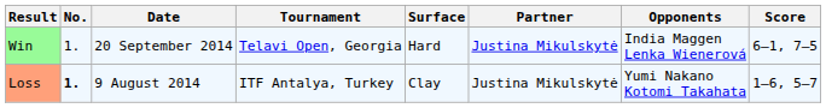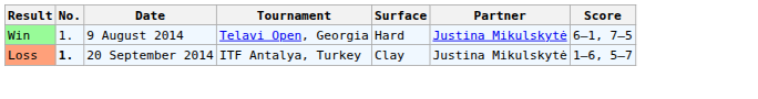- column: Opponents | India Maggen Lenka Wienerová | Yumi Nakano Kotomi Takahata
Win | Date: 20 September 2014 -> 9 August 2014
Loss | Date: 9 August 2014 -> 20 September 2014
